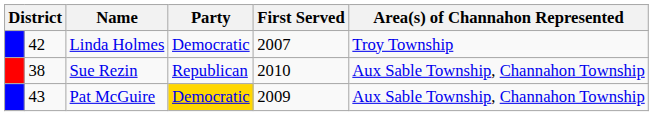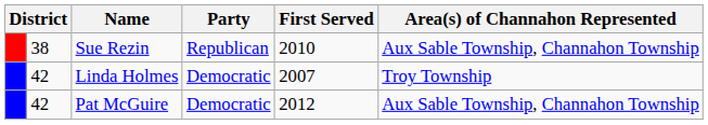rows swapped: Sue Rezin <-> Linda Holmes
Pat McGuire | column 2: 43 -> 42
Pat McGuire | Party: gold background -> no background
Pat McGuire | First Served: 2009 -> 2012
